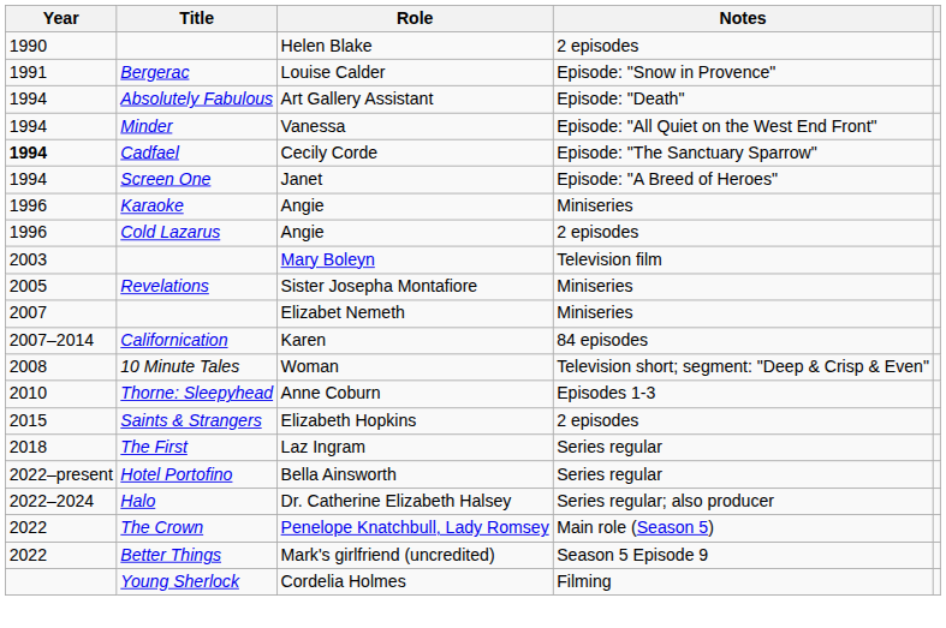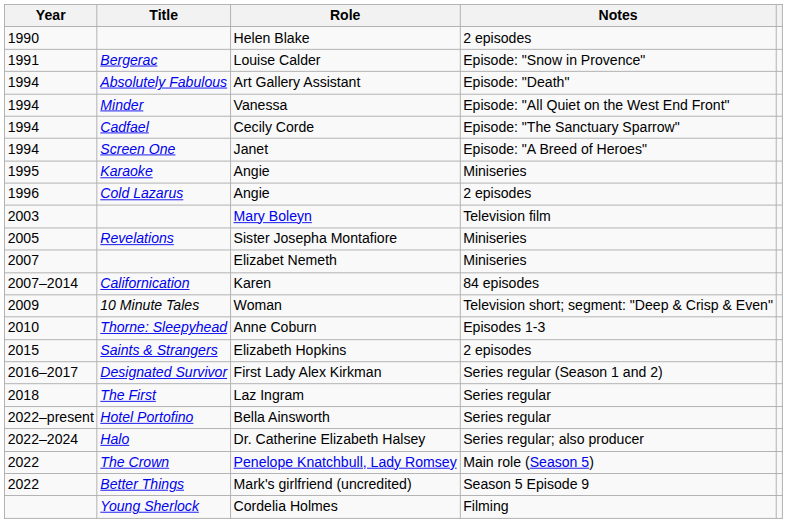Cecily Corde | Year: bold -> normal
Karaoke / Angie | Year: 1996 -> 1995
Woman | Year: 2008 -> 2009
+ row: 2016–2017 | Designated Survivor | First Lady Alex Kirkman | Series regular (Season 1 and 2)
